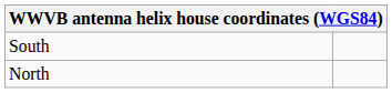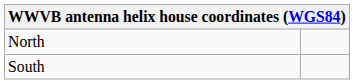rows swapped: North <-> South
